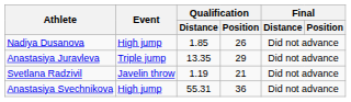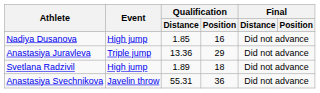Nadiya Dusanova | Qualification / Position: 26 -> 16
Anastasiya Juravleva | Qualification / Distance: 13.35 -> 13.36
Svetlana Radzivil | Event: Javelin throw -> High jump
Svetlana Radzivil | Qualification / Distance: 1.19 -> 1.89
Svetlana Radzivil | Qualification / Position: 21 -> 18
Anastasiya Svechnikova | Event: High jump -> Javelin throw
